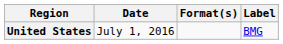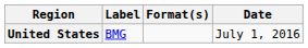columns swapped: Date <-> Label
